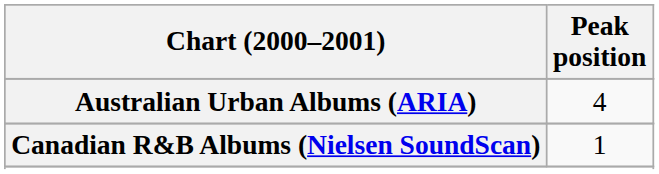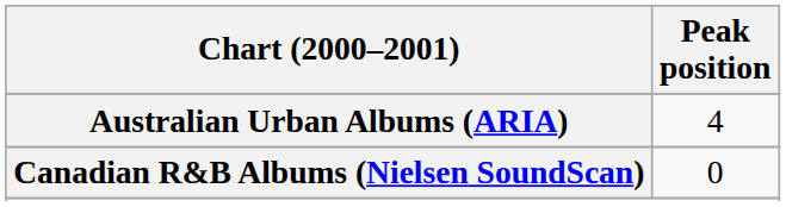Canadian R&B Albums (Nielsen SoundScan) | Peak position: 1 -> 0
